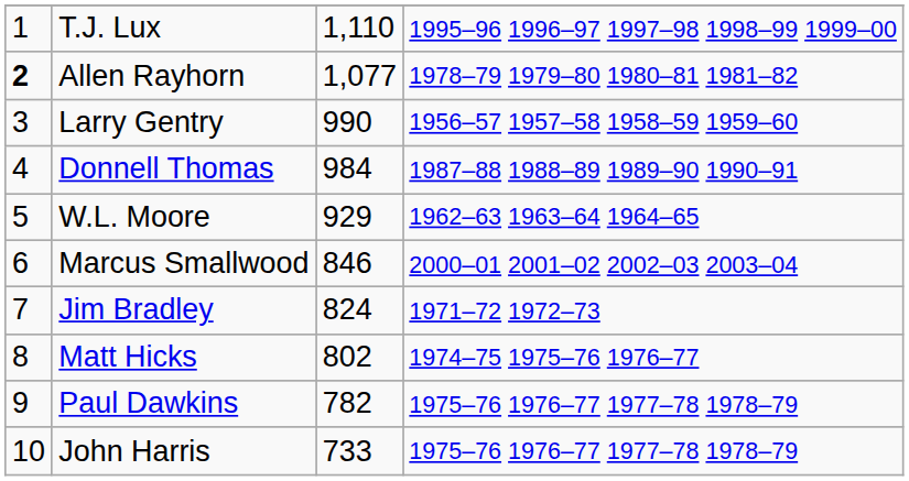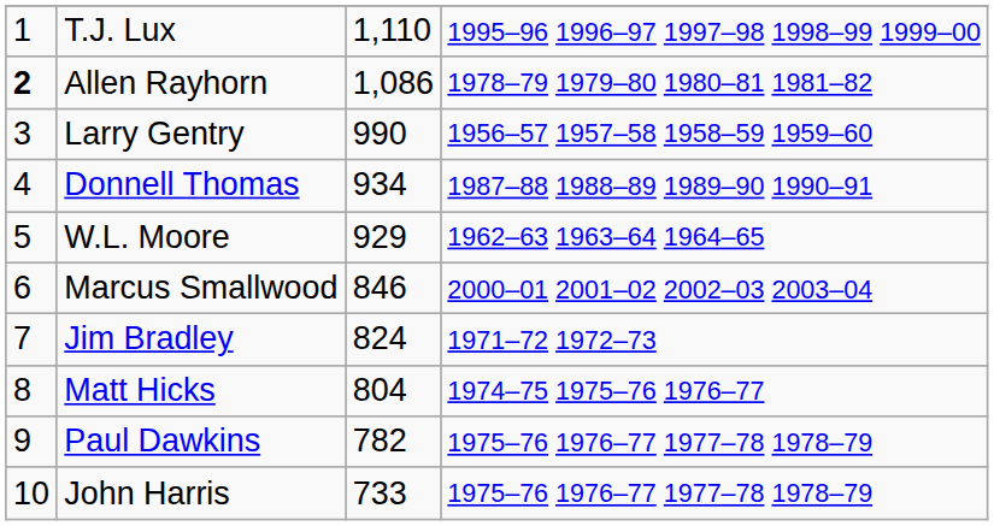Allen Rayhorn | column 3: 1,077 -> 1,086
Donnell Thomas | column 3: 984 -> 934
Matt Hicks | column 3: 802 -> 804
